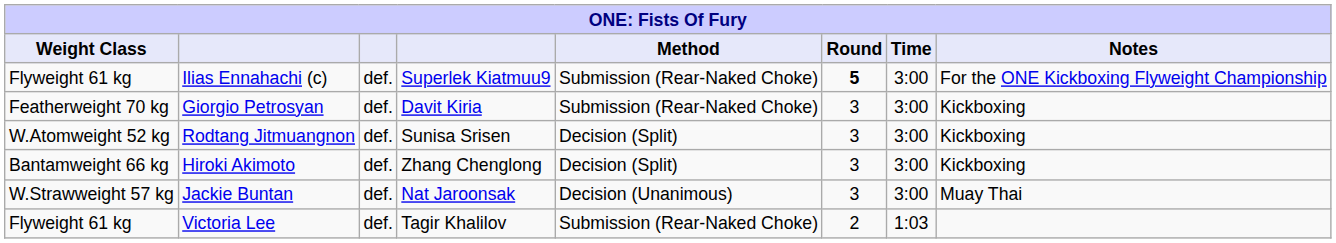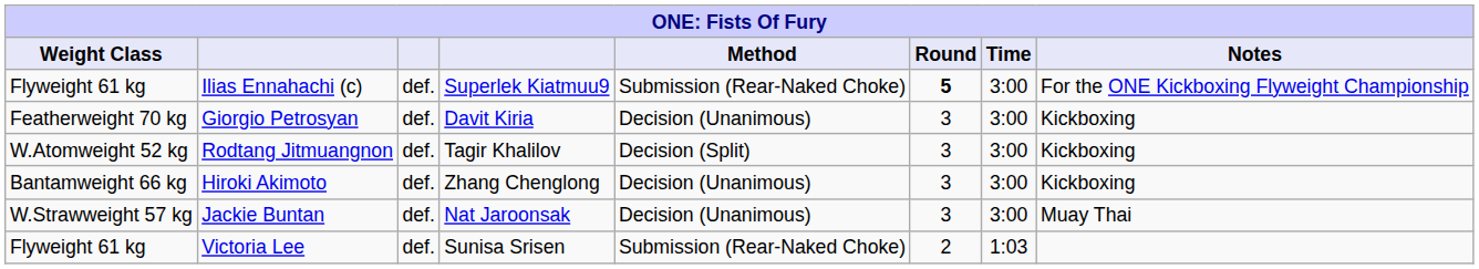Giorgio Petrosyan | Method: Submission (Rear-Naked Choke) -> Decision (Unanimous)
Rodtang Jitmuangnon | column 4: Sunisa Srisen -> Tagir Khalilov
Hiroki Akimoto | Method: Decision (Split) -> Decision (Unanimous)
Victoria Lee | column 4: Tagir Khalilov -> Sunisa Srisen
